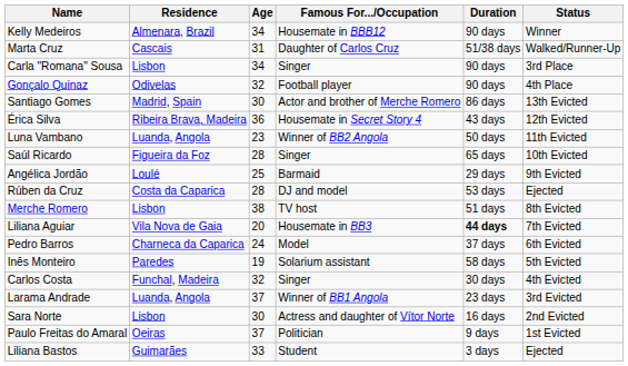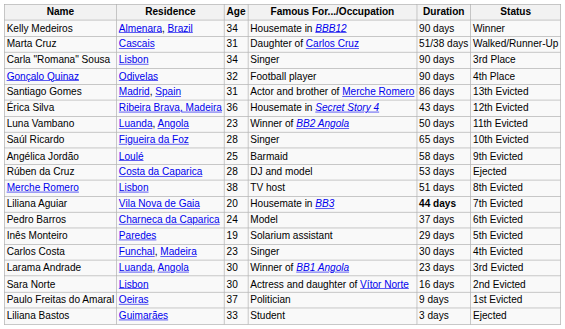Santiago Gomes | Age: 30 -> 31
Angélica Jordão | Duration: 29 days -> 58 days
Inês Monteiro | Duration: 58 days -> 29 days
Carlos Costa | Age: 32 -> 23
Larama Andrade | Age: 37 -> 30
